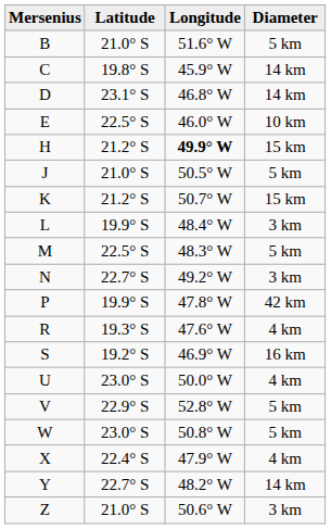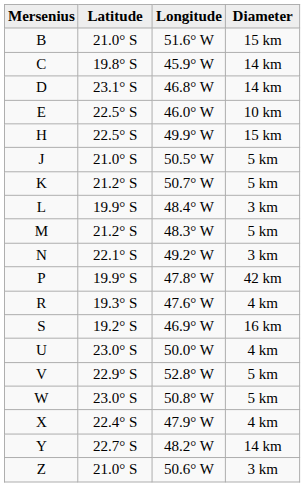B | Diameter: 5 km -> 15 km
H | Latitude: 21.2° S -> 22.5° S
H | Longitude: bold -> normal
K | Diameter: 15 km -> 5 km
M | Latitude: 22.5° S -> 21.2° S
N | Latitude: 22.7° S -> 22.1° S
